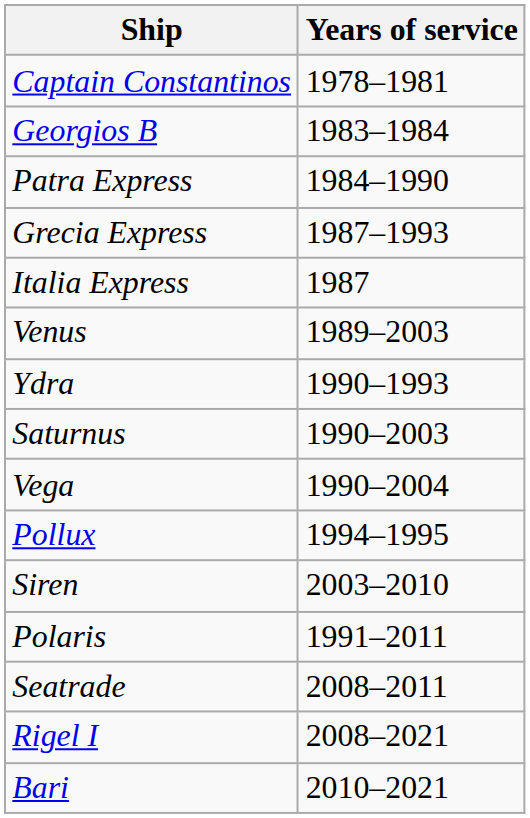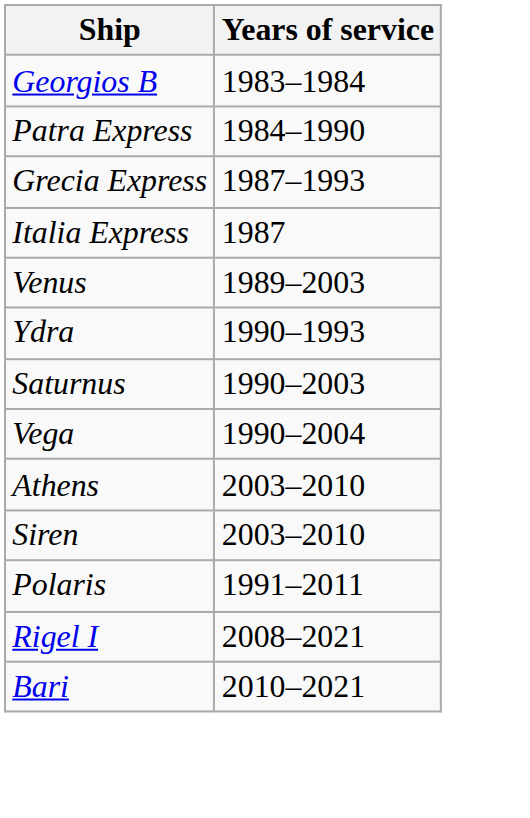- row: Captain Constantinos | 1978–1981
- row: Pollux | 1994–1995
+ row: Athens | 2003–2010
- row: Seatrade | 2008–2011
